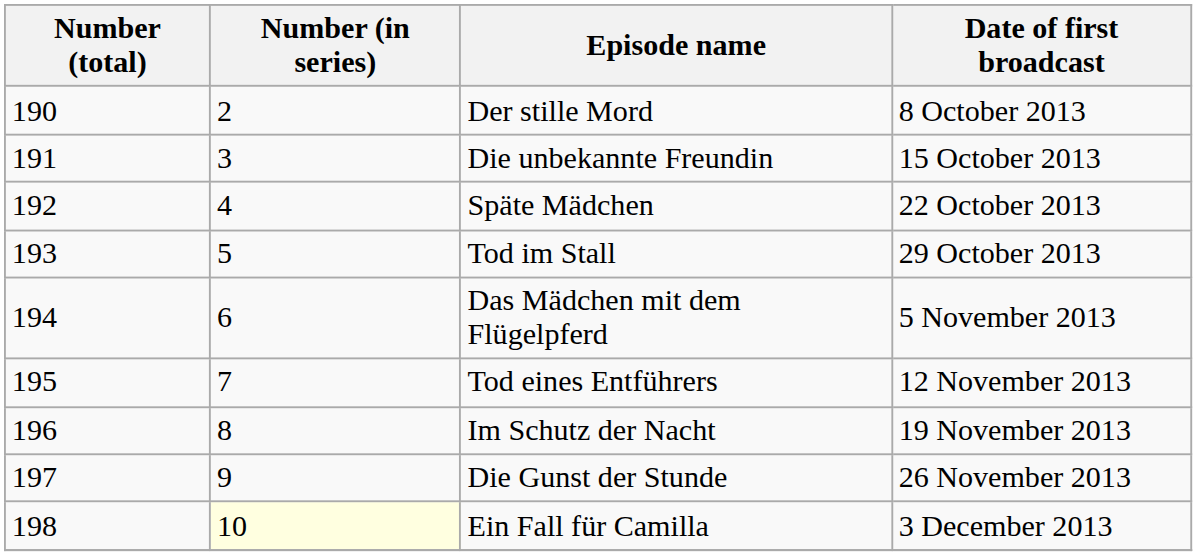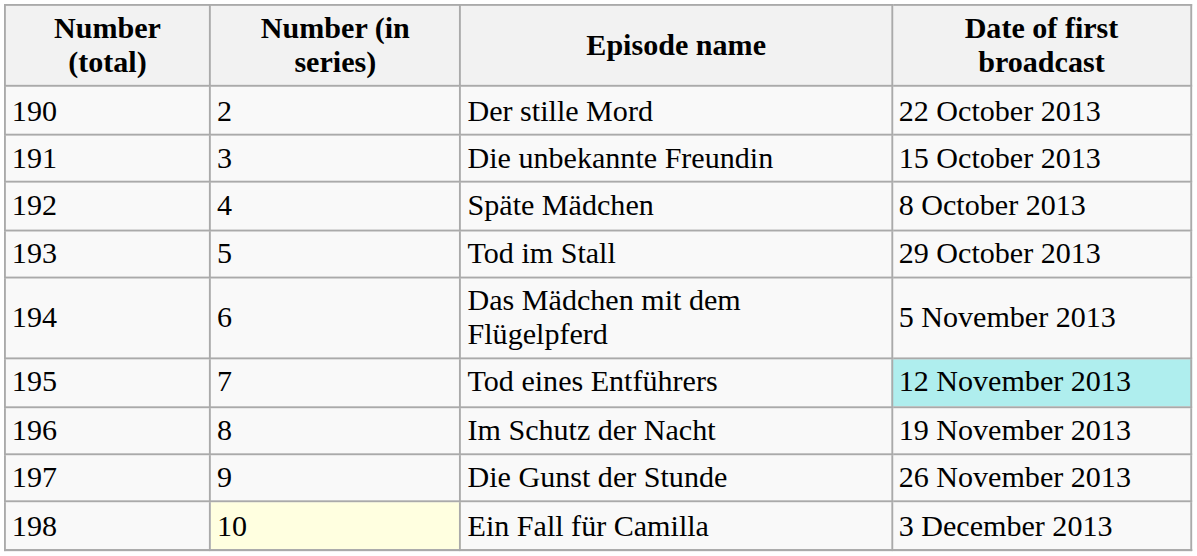Der stille Mord | Date of first broadcast: 8 October 2013 -> 22 October 2013
Späte Mädchen | Date of first broadcast: 22 October 2013 -> 8 October 2013
Tod eines Entführers | Date of first broadcast: no background -> paleturquoise background
